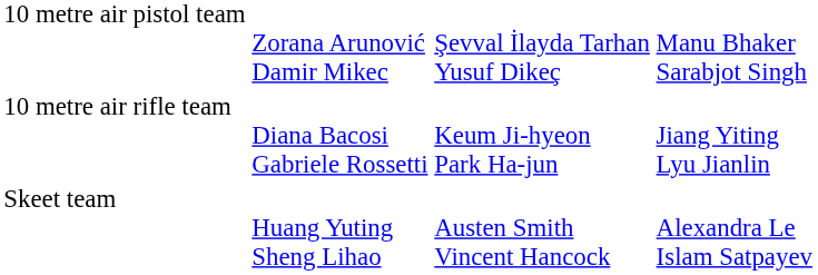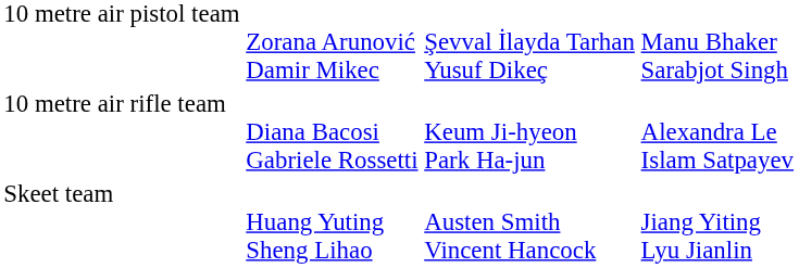10 metre air rifle team | column 4: Jiang Yiting Lyu Jianlin -> Alexandra Le Islam Satpayev
Skeet team | column 4: Alexandra Le Islam Satpayev -> Jiang Yiting Lyu Jianlin
